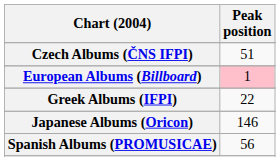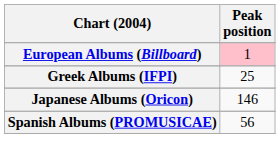- row: Czech Albums (ČNS IFPI) | 51
Greek Albums (IFPI) | Peak position: 22 -> 25
